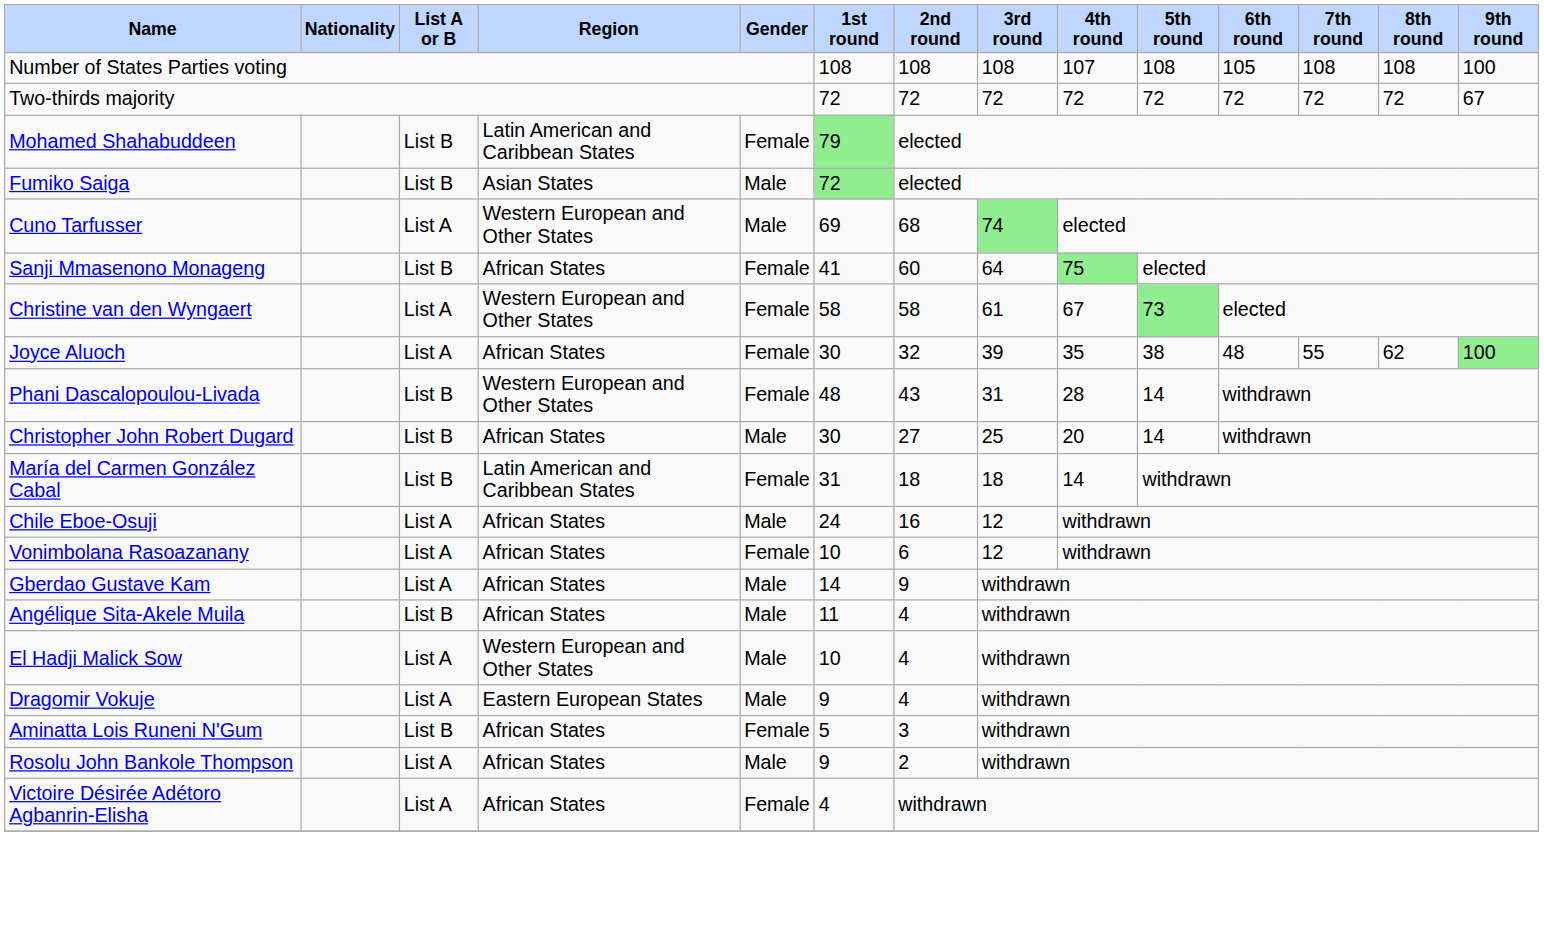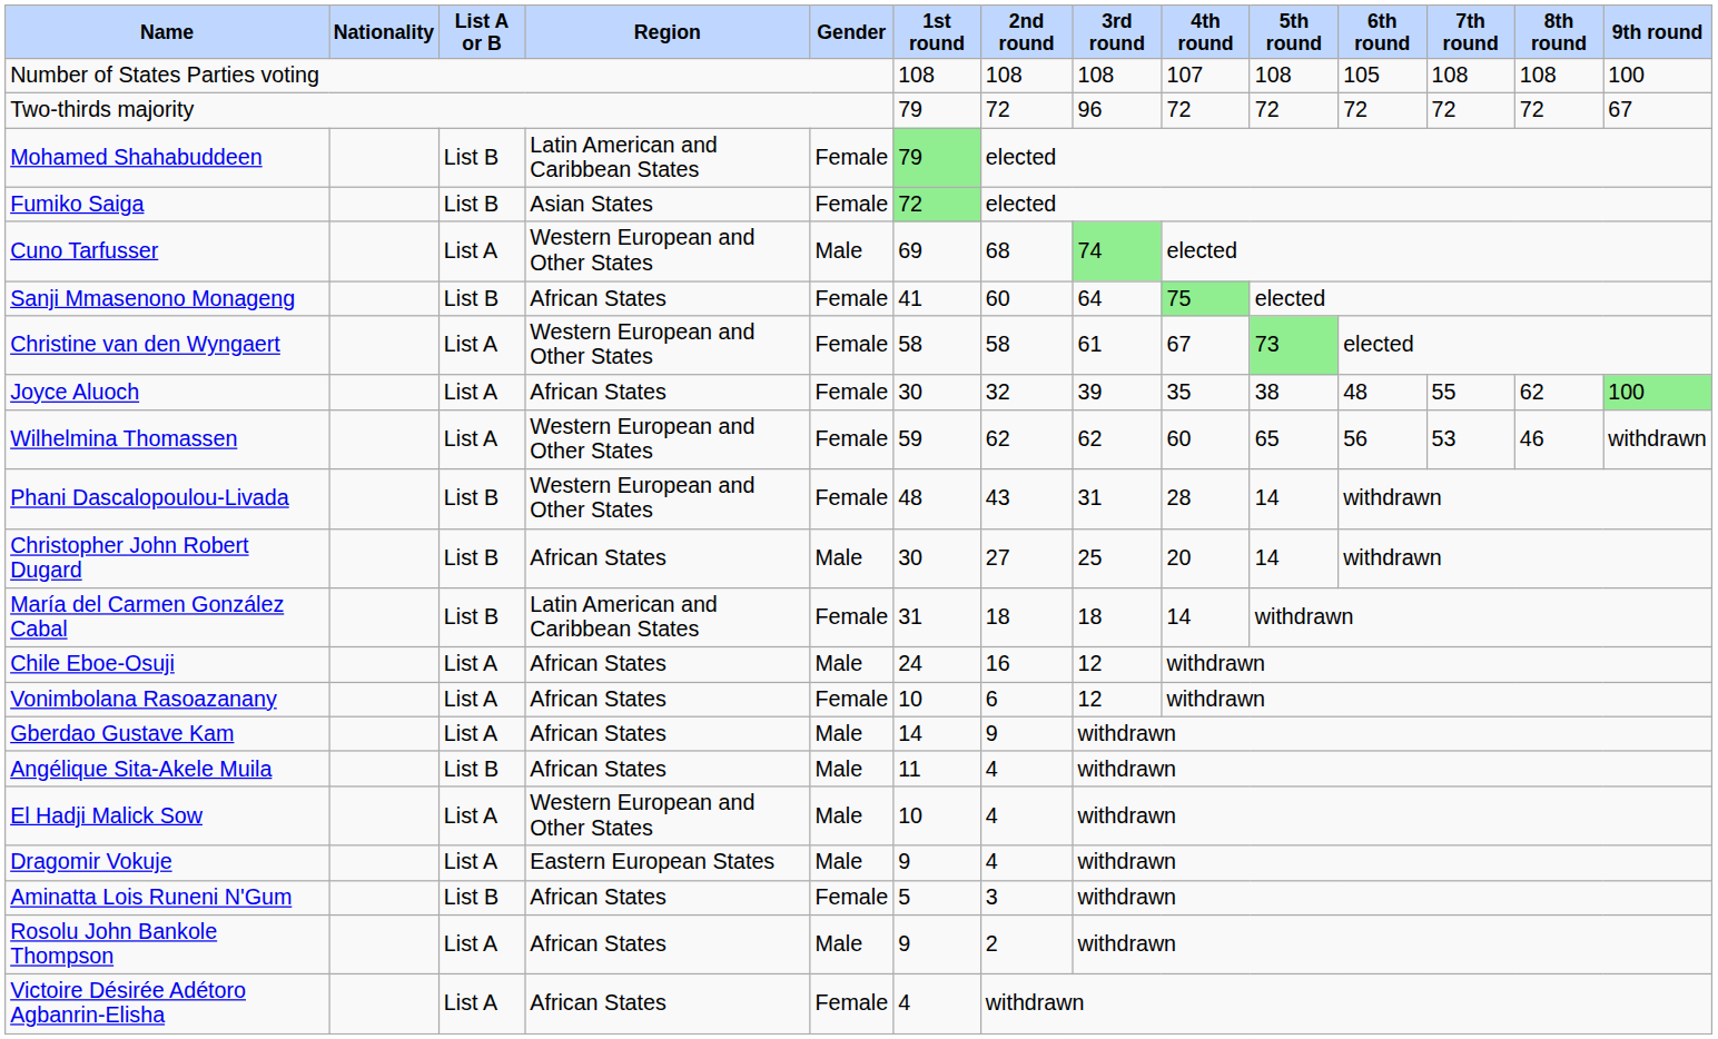Two-thirds majority | 1st round: 72 -> 79
Two-thirds majority | 3rd round: 72 -> 96
Fumiko Saiga | Gender: Male -> Female
+ row: Wilhelmina Thomassen | List A | Western European and Other States | Female | 59 | 62 | 62 | 60 | 65 | 56 | 53 | 46 | withdrawn
